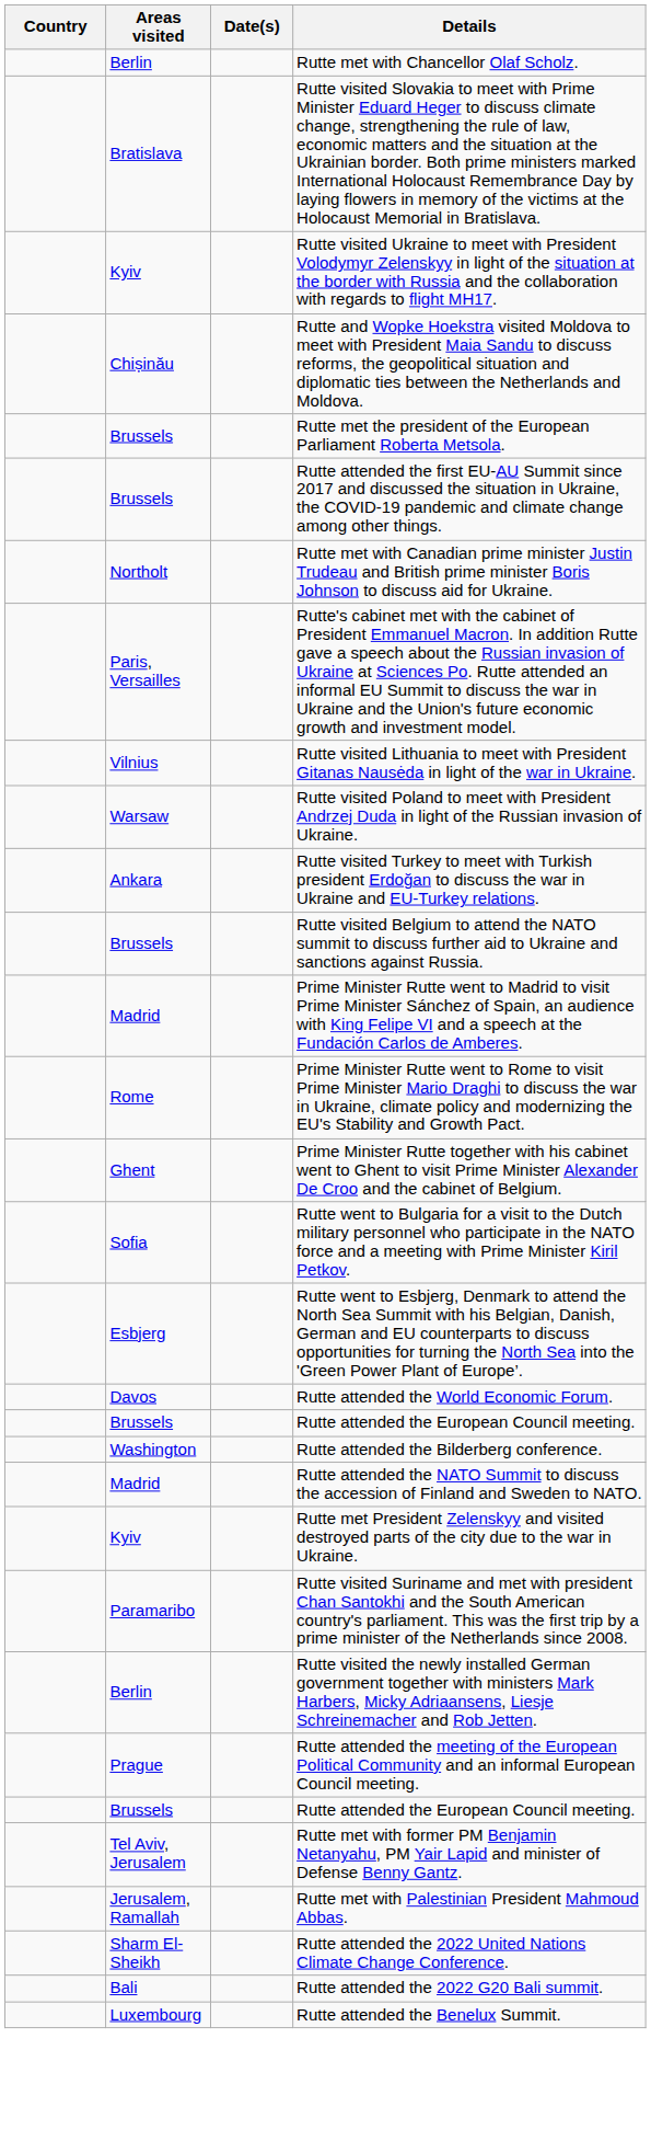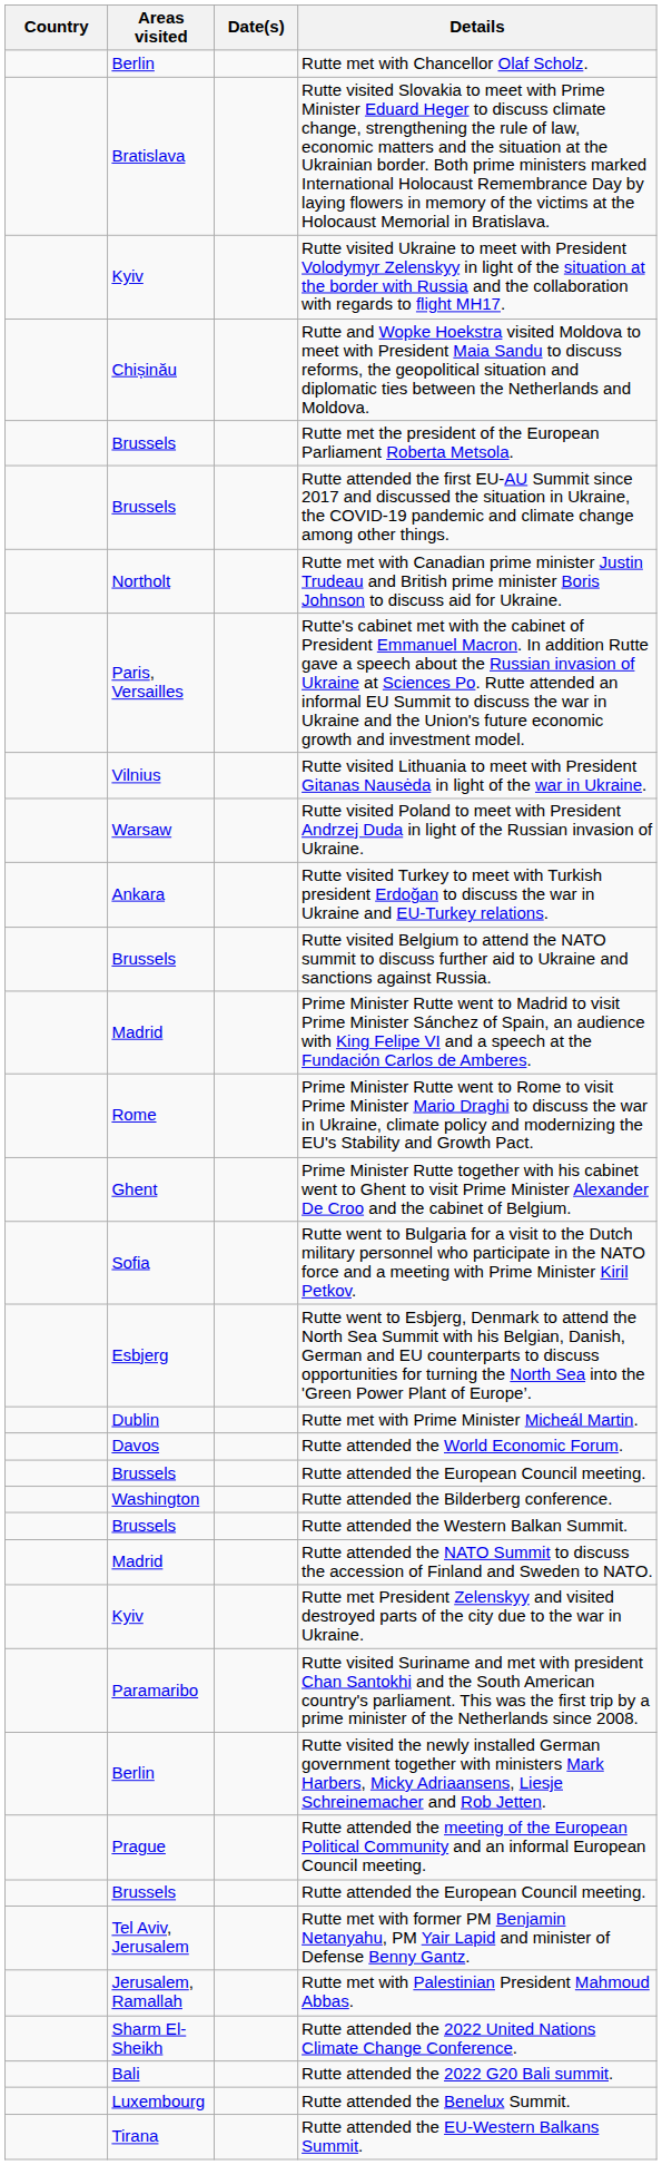+ row: Dublin | Rutte met with Prime Minister Micheál Martin.
+ row: Brussels | Rutte attended the Western Balkan Summit.
+ row: Tirana | Rutte attended the EU-Western Balkans Summit.
